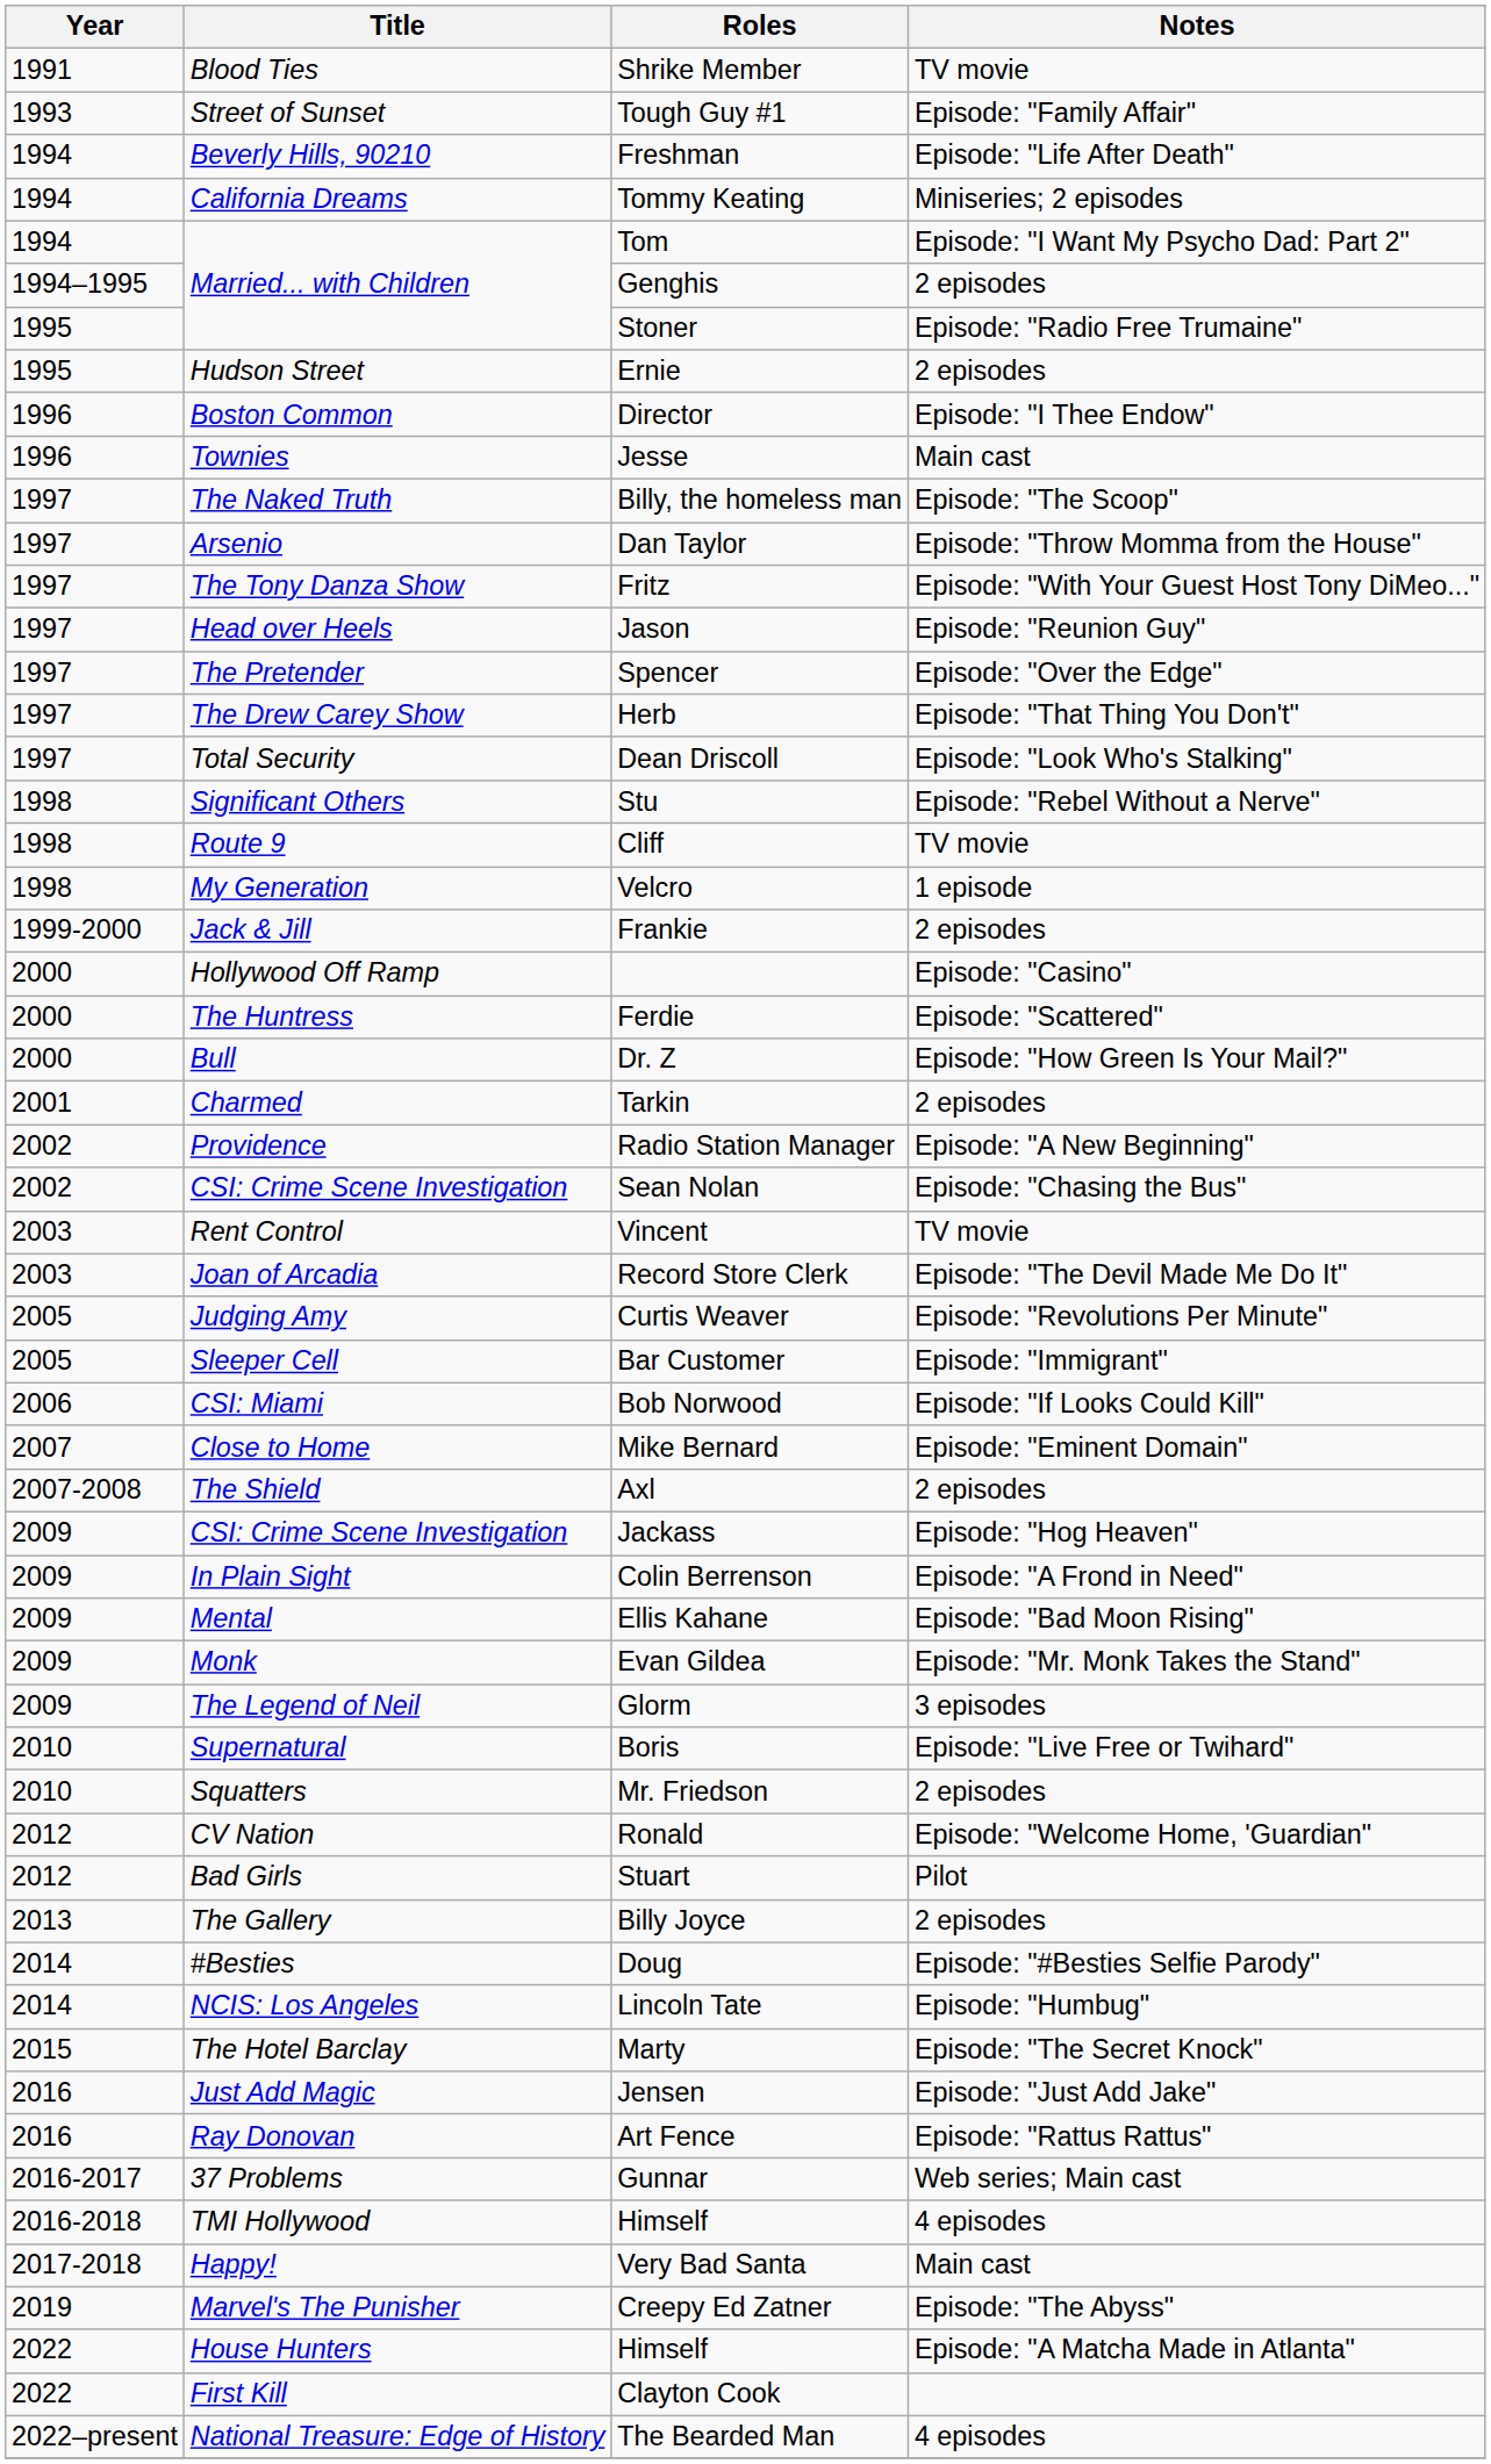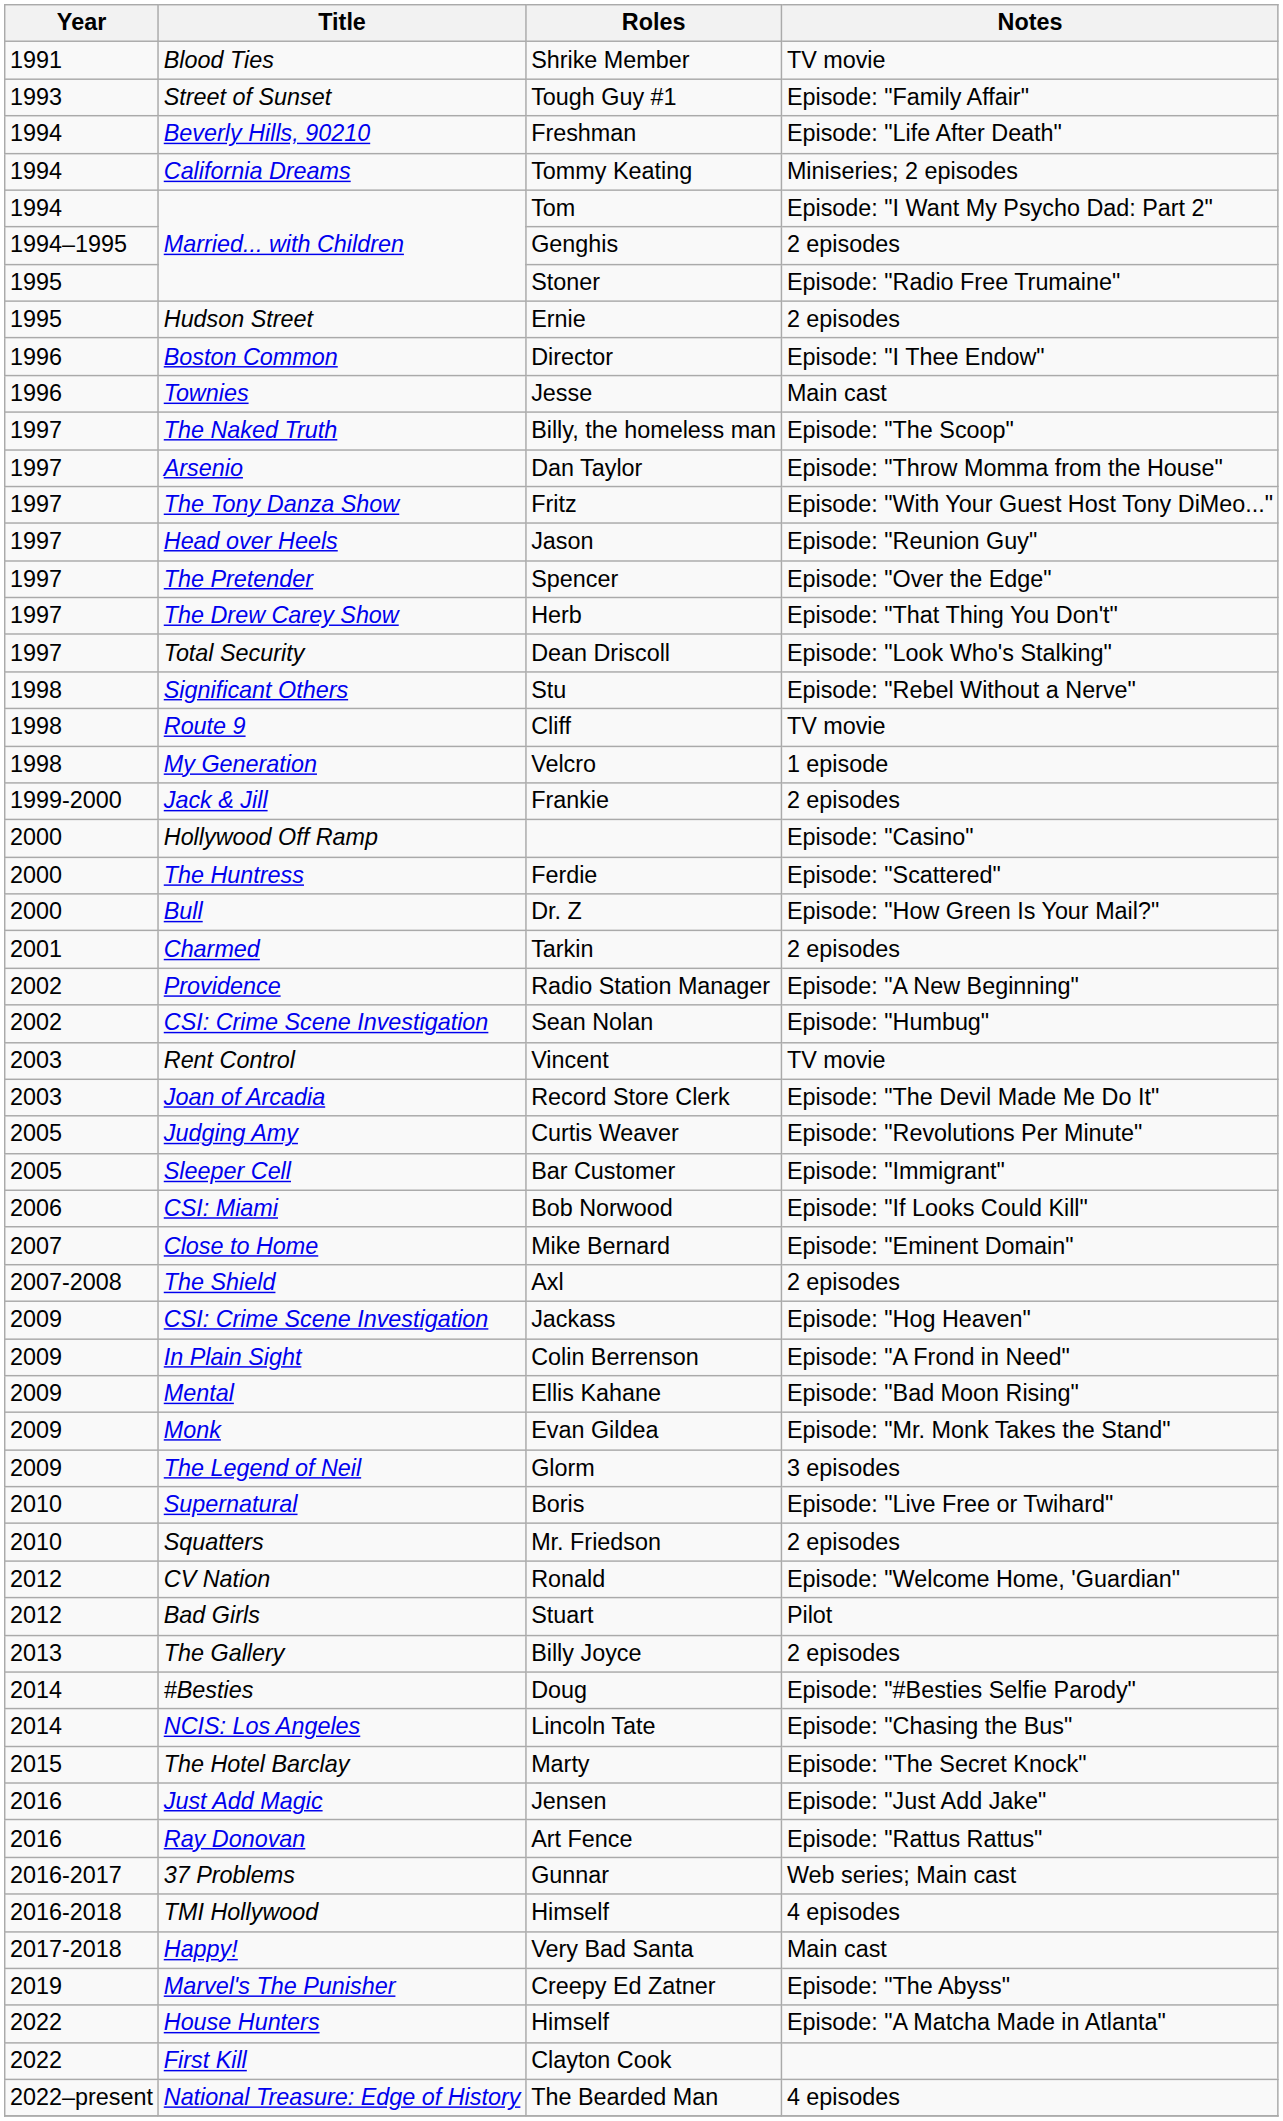Sean Nolan | Notes: Episode: "Chasing the Bus" -> Episode: "Humbug"
Lincoln Tate | Notes: Episode: "Humbug" -> Episode: "Chasing the Bus"
